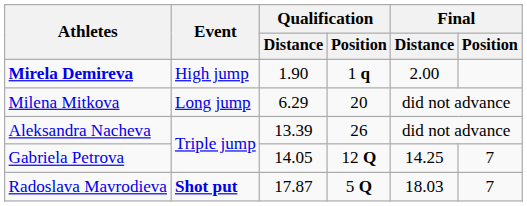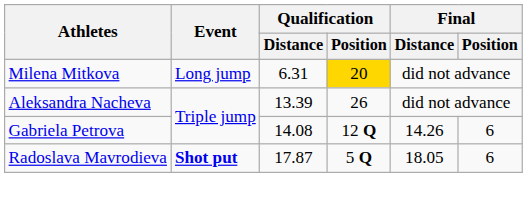- row: Mirela Demireva | High jump | 1.90 | 1 q | 2.00
Milena Mitkova | Qualification / Distance: 6.29 -> 6.31
Milena Mitkova | Qualification / Position: no background -> gold background
Gabriela Petrova | Qualification / Distance: 14.05 -> 14.08
Gabriela Petrova | Final / Distance: 14.25 -> 14.26
Gabriela Petrova | Final / Position: 7 -> 6
Radoslava Mavrodieva | Final / Distance: 18.03 -> 18.05
Radoslava Mavrodieva | Final / Position: 7 -> 6
